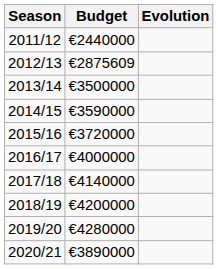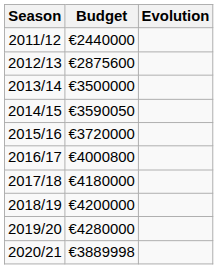2012/13 | Budget: €2875609 -> €2875600
2014/15 | Budget: €3590000 -> €3590050
2016/17 | Budget: €4000000 -> €4000800
2017/18 | Budget: €4140000 -> €4180000
2020/21 | Budget: €3890000 -> €3889998
